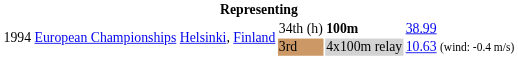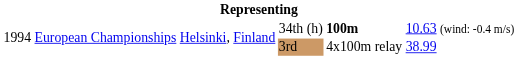34th (h) | column 6: 38.99 -> 10.63 (wind: -0.4 m/s)
3rd | column 5: lightgrey background -> no background
3rd | column 6: 10.63 (wind: -0.4 m/s) -> 38.99
